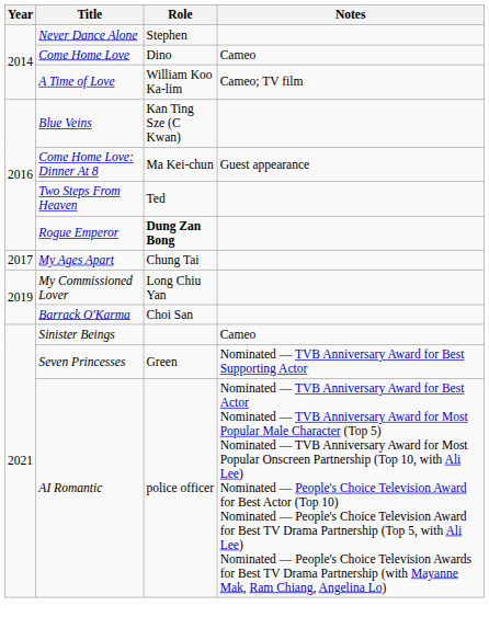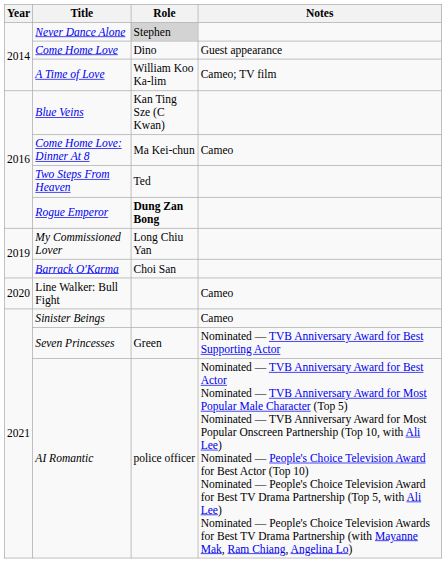Never Dance Alone | Role: no background -> lightgrey background
Come Home Love | Notes: Cameo -> Guest appearance
Come Home Love: Dinner At 8 | Notes: Guest appearance -> Cameo
- row: 2017 | My Ages Apart | Chung Tai
+ row: 2020 | Line Walker: Bull Fight | Cameo
